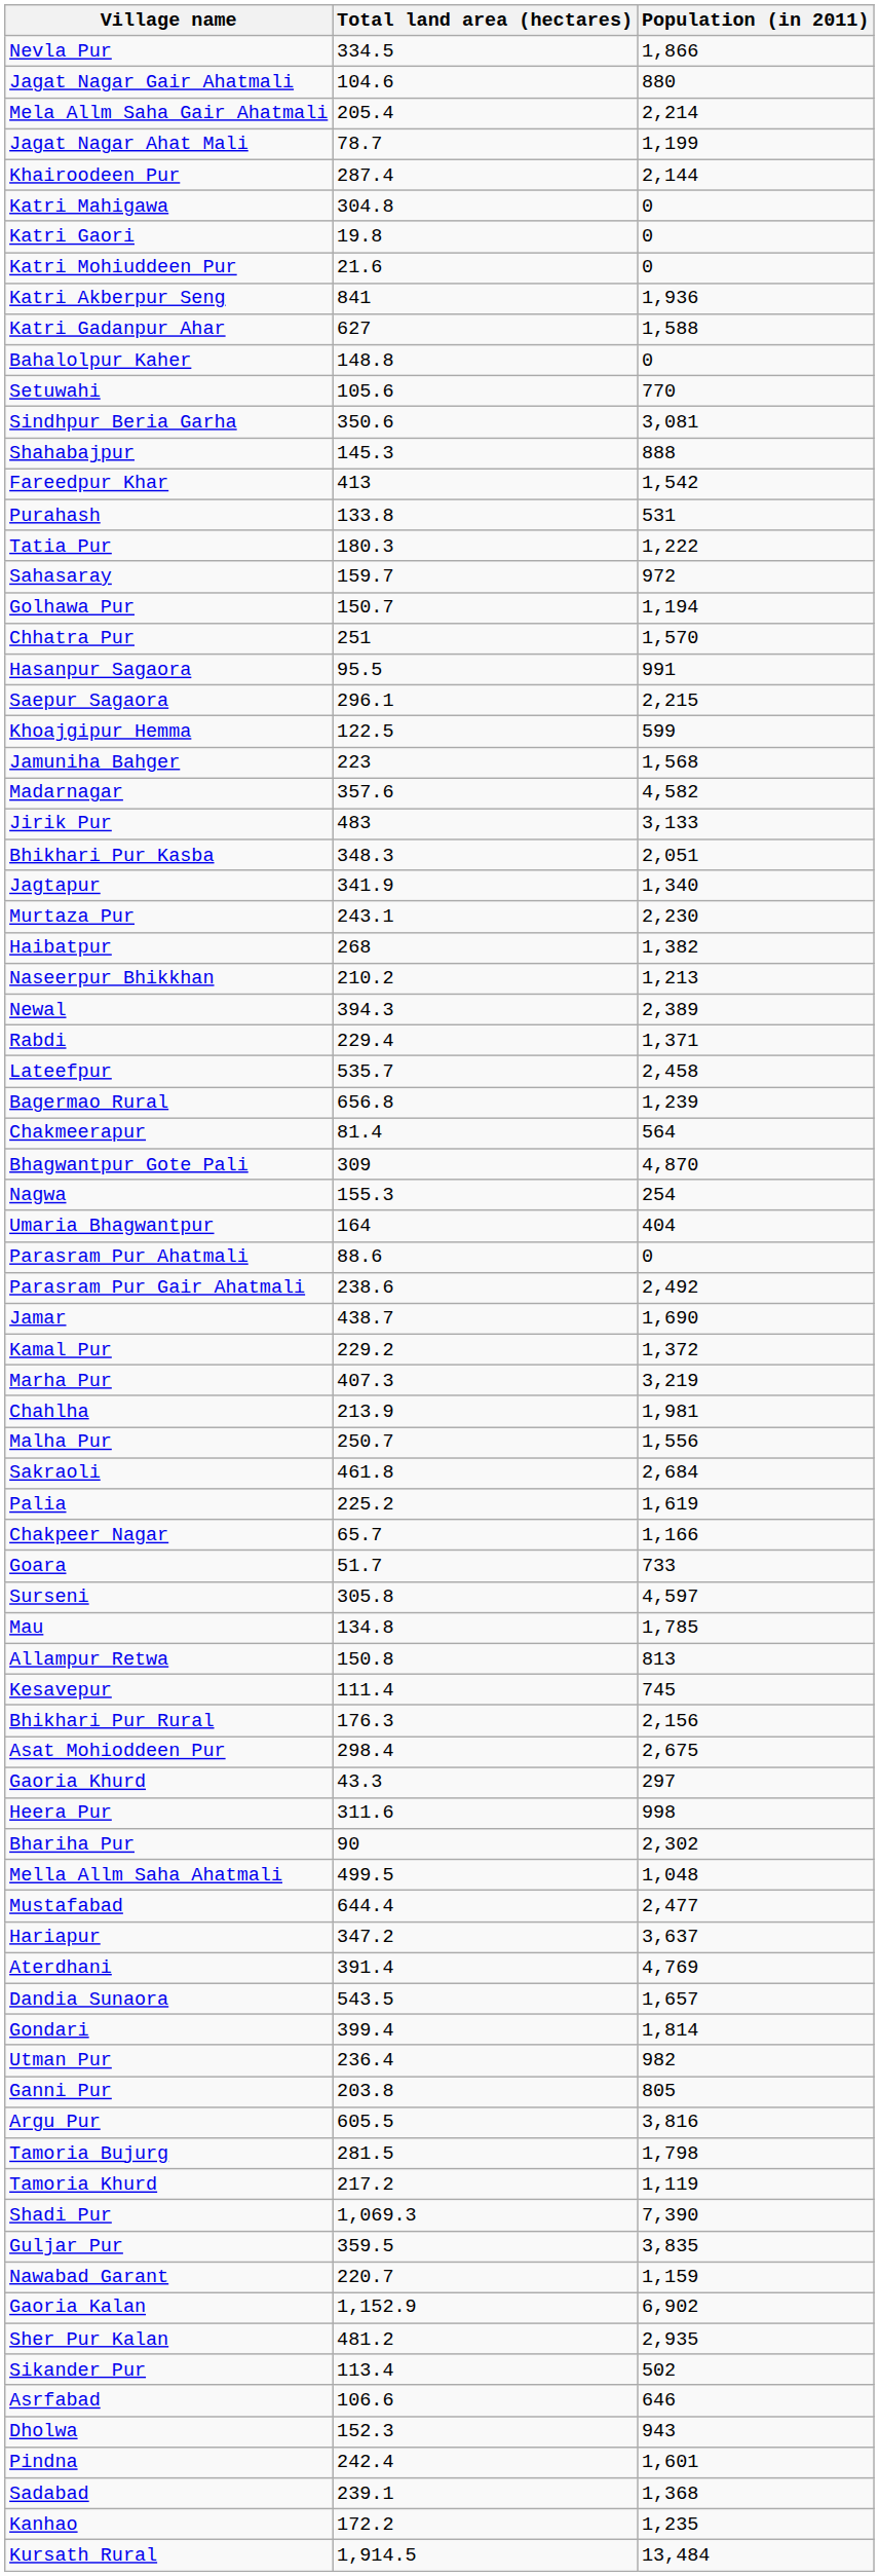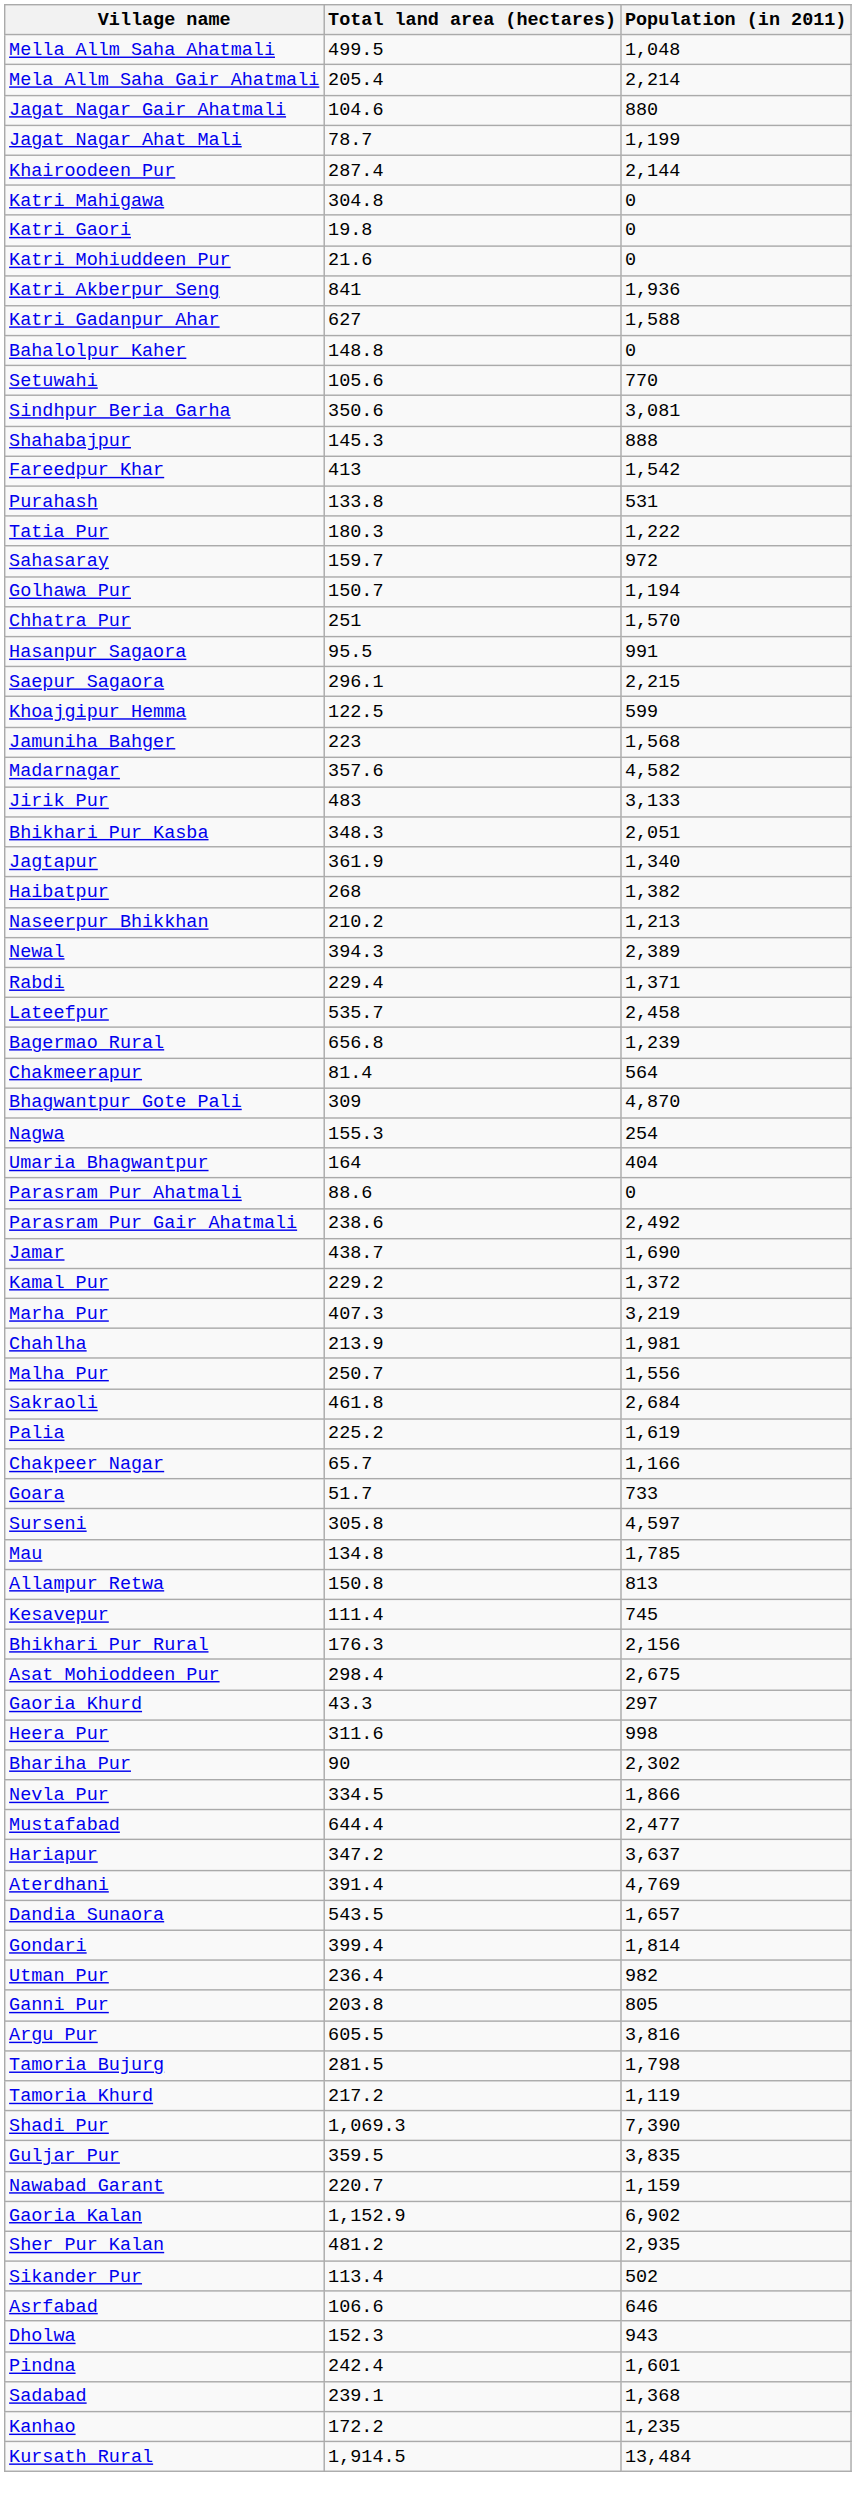rows swapped: Mella Allm Saha Ahatmali <-> Nevla Pur
rows swapped: Mela Allm Saha Gair Ahatmali <-> Jagat Nagar Gair Ahatmali
Jagtapur | Total land area (hectares): 341.9 -> 361.9
- row: Murtaza Pur | 243.1 | 2,230
